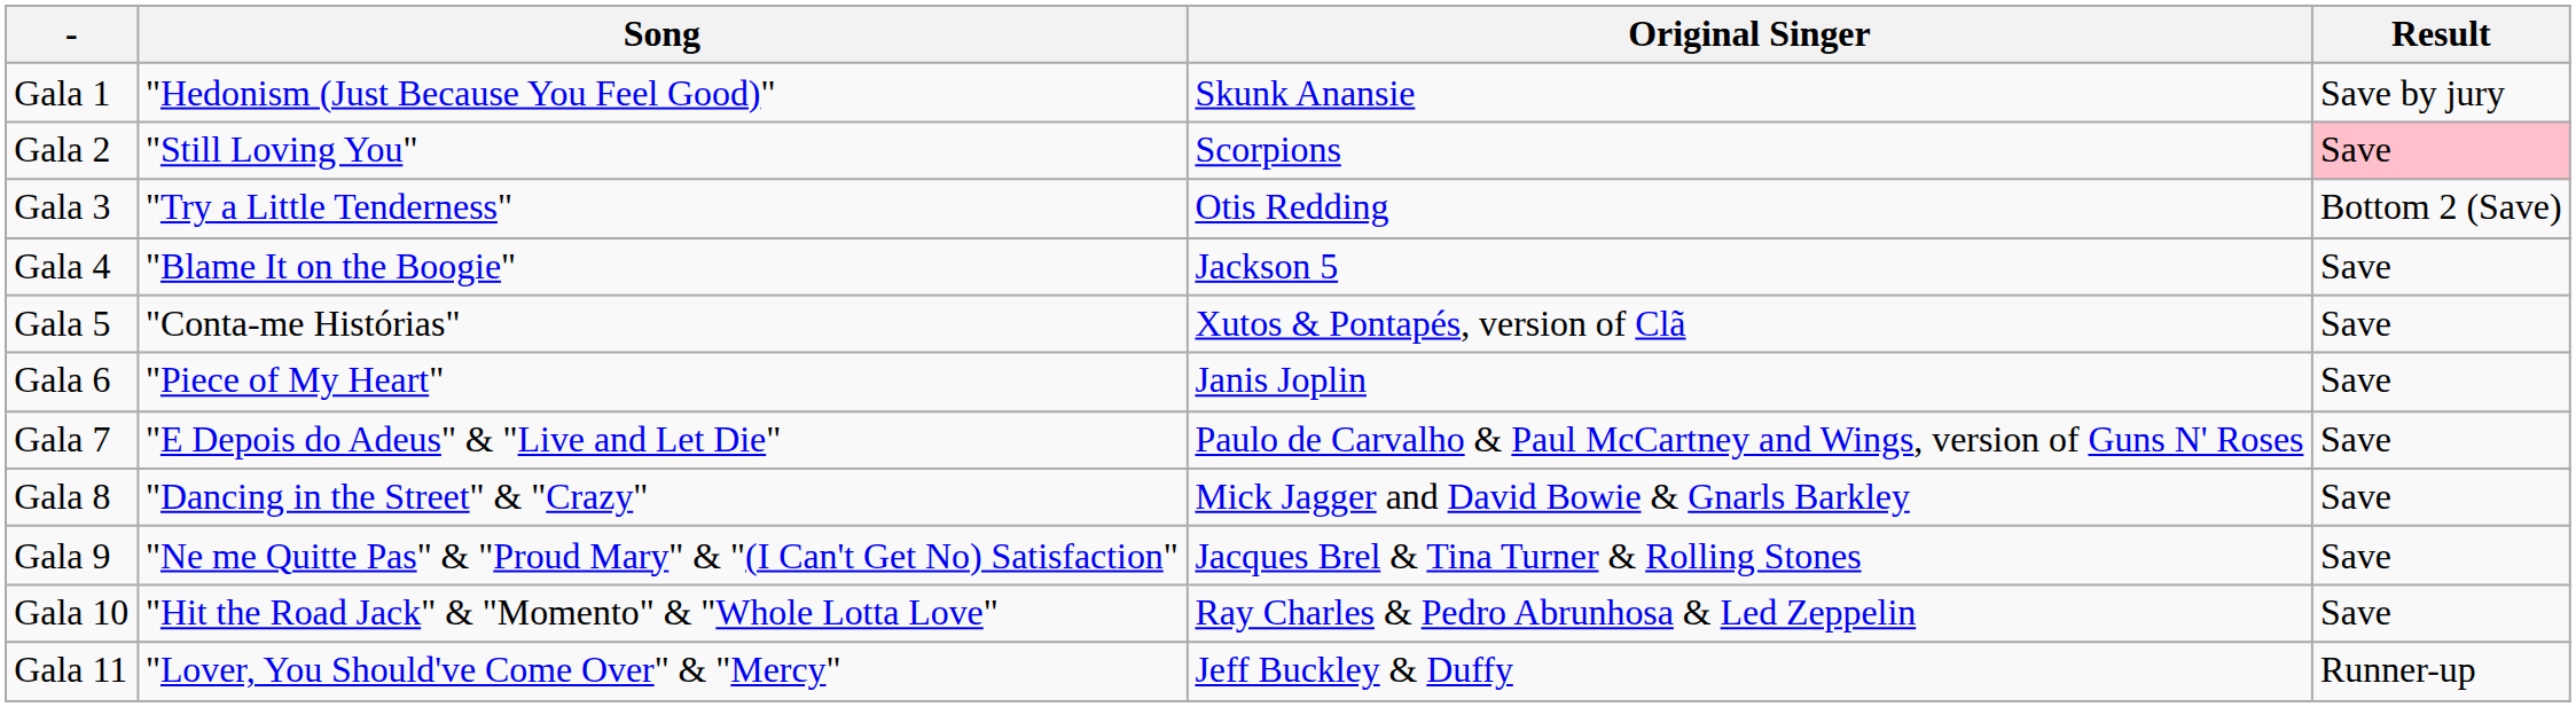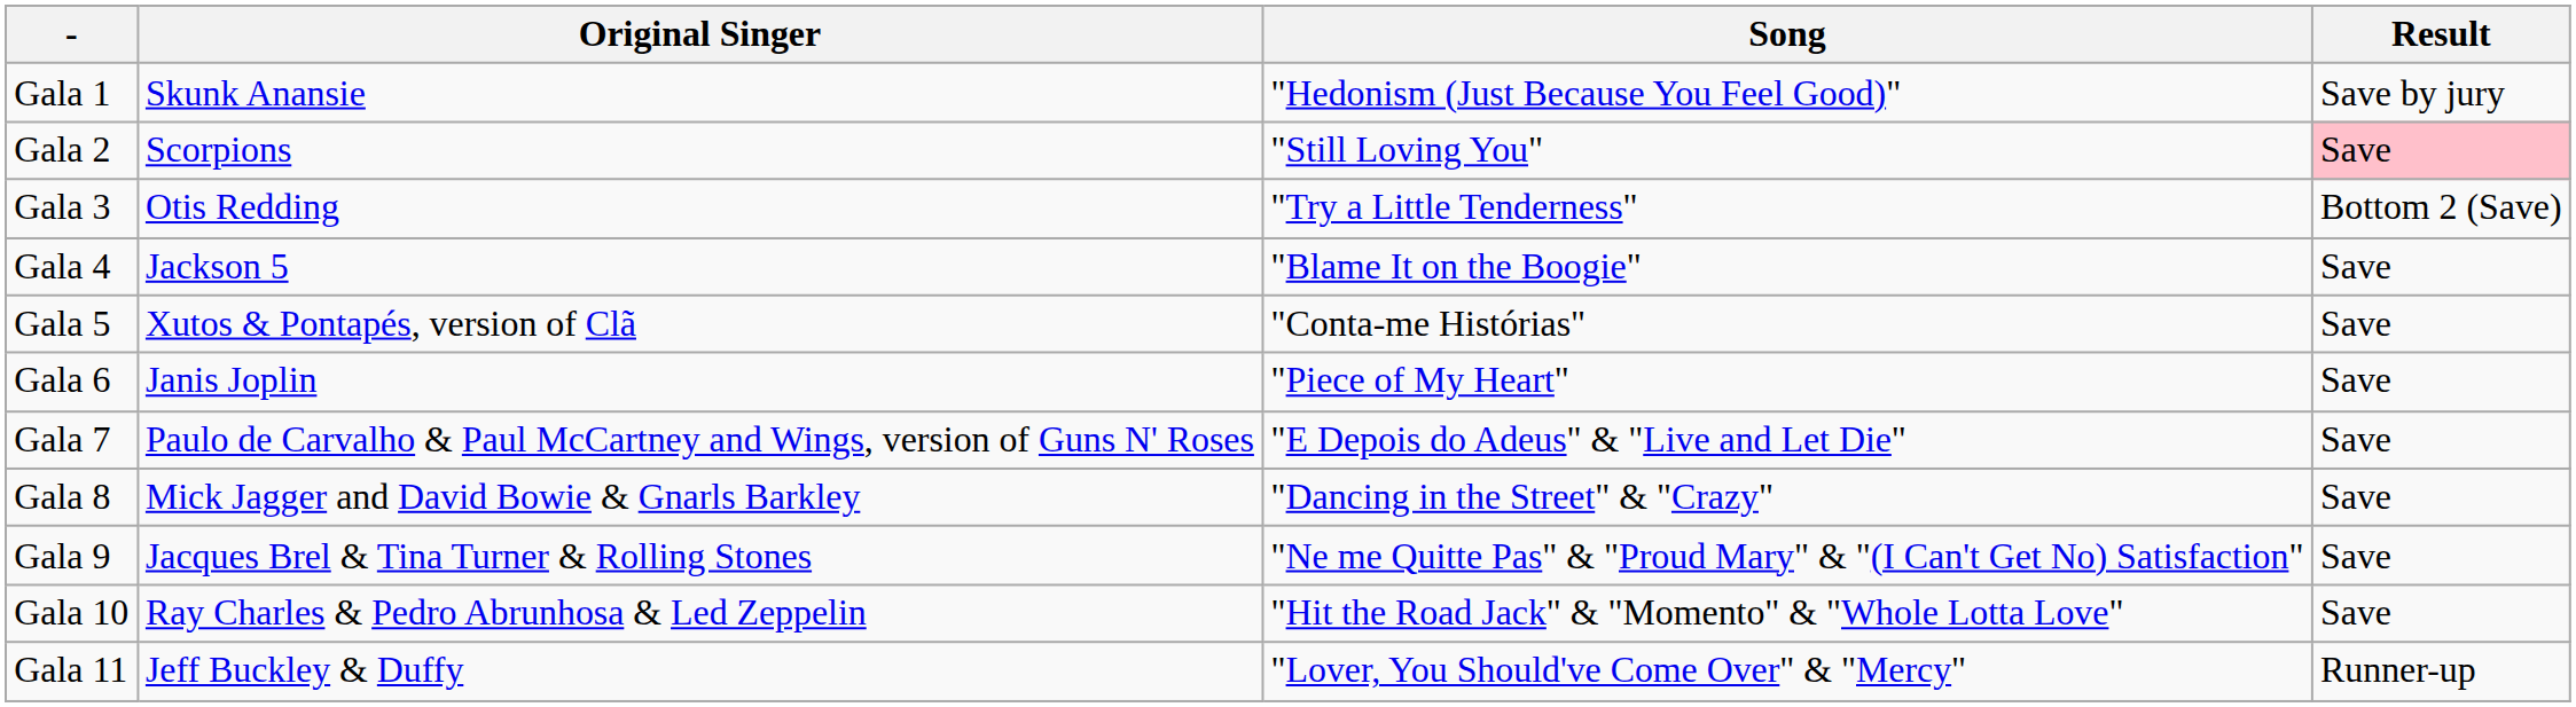columns swapped: Song <-> Original Singer
